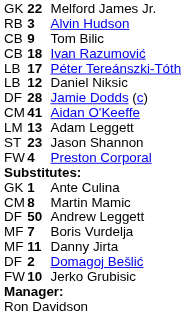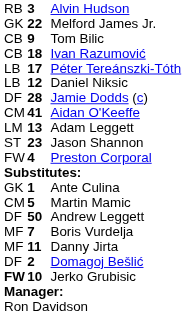rows swapped: Melford James Jr. <-> Alvin Hudson
Martin Mamic | column 2: 8 -> 5
Jerko Grubisic | column 1: normal -> bold
